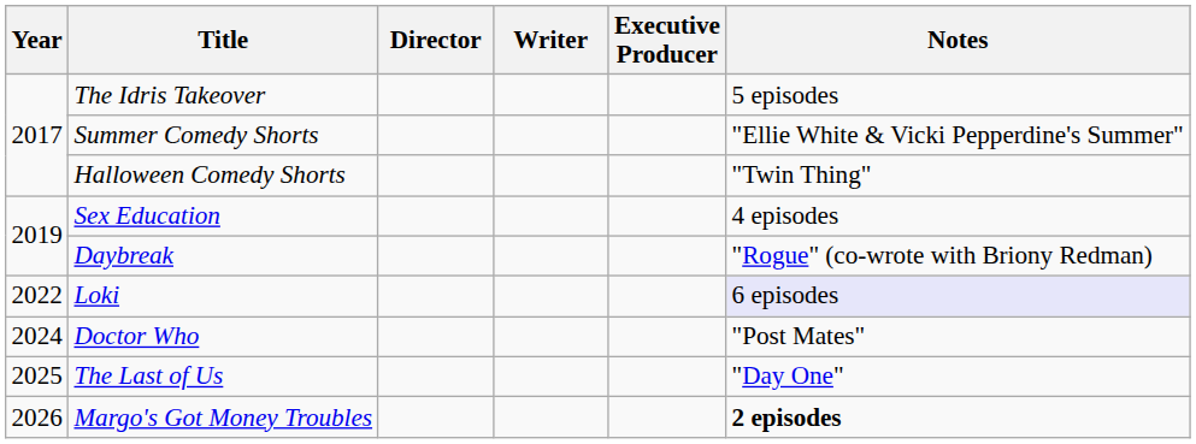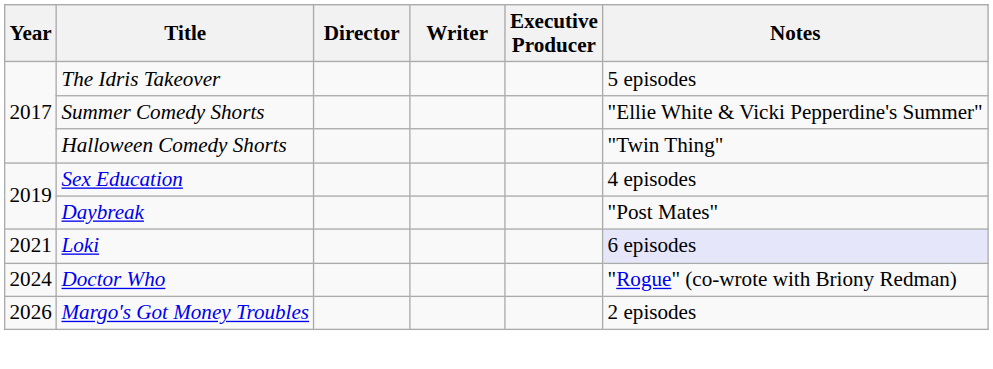Daybreak | Notes: "Rogue" (co-wrote with Briony Redman) -> "Post Mates"
Loki | Year: 2022 -> 2021
Doctor Who | Notes: "Post Mates" -> "Rogue" (co-wrote with Briony Redman)
- row: 2025 | The Last of Us | "Day One"
Margo's Got Money Troubles | Notes: bold -> normal
